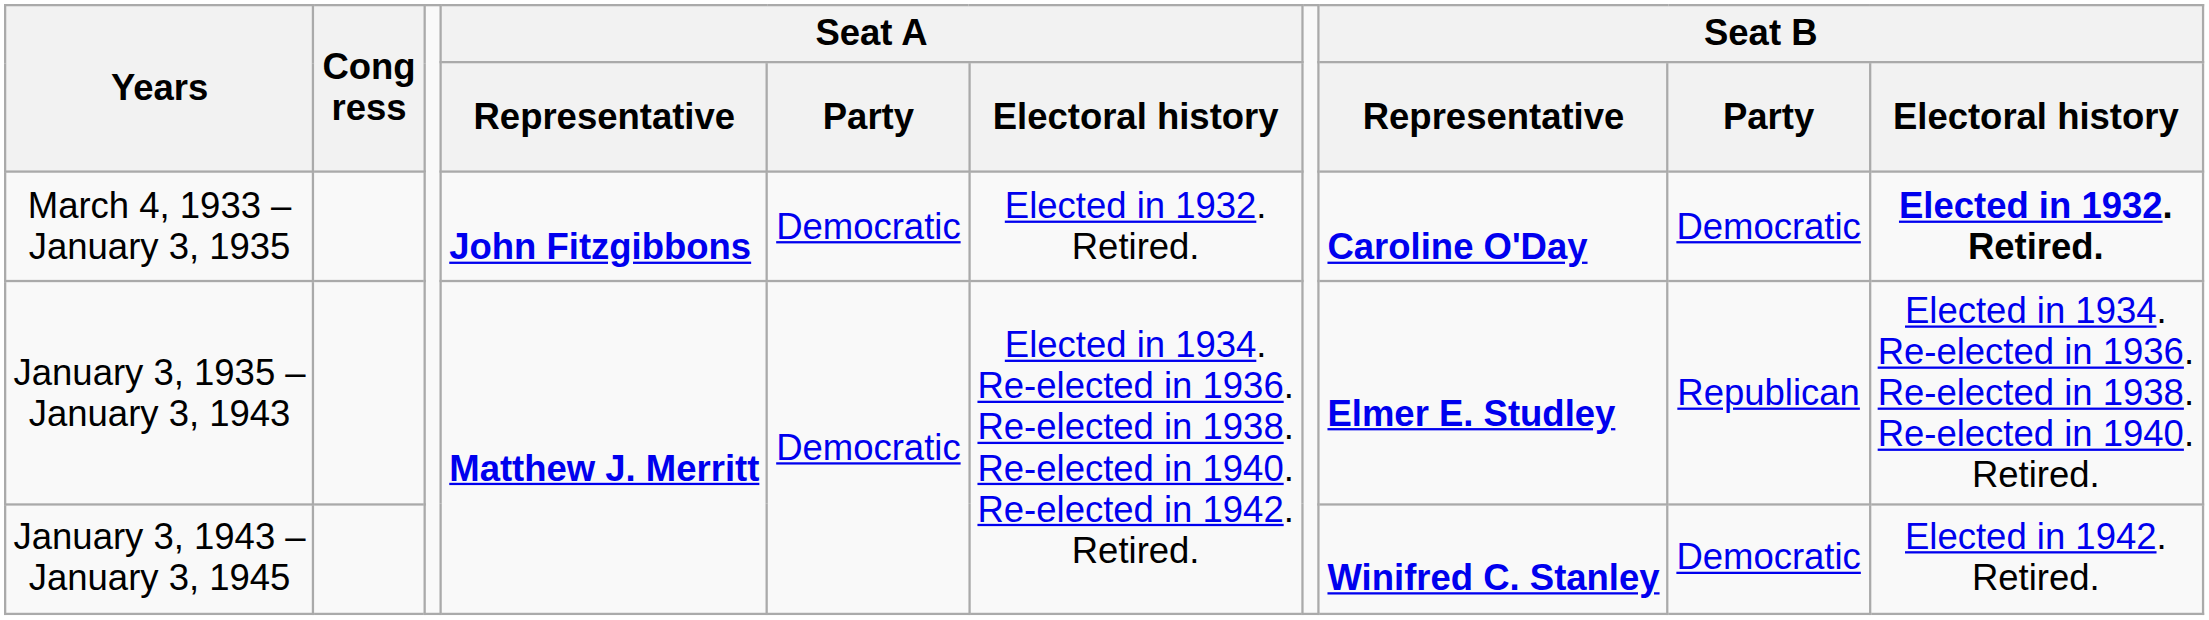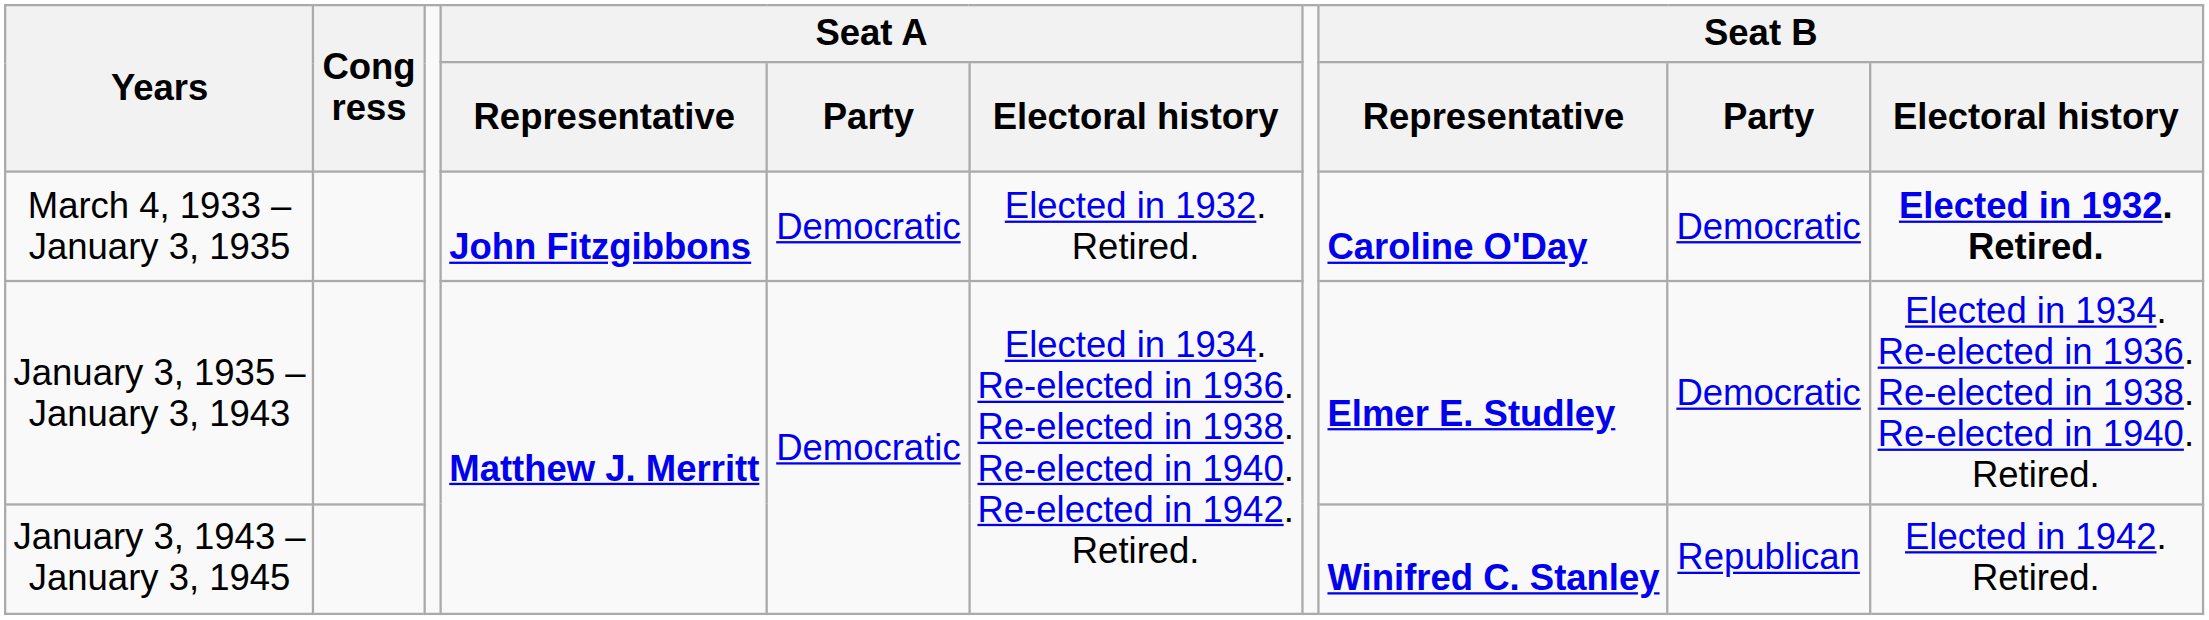January 3, 1935 – January 3, 1943 | Seat B / Party: Republican -> Democratic
January 3, 1943 – January 3, 1945 | Seat B / Party: Democratic -> Republican
